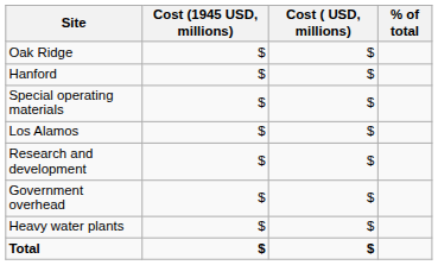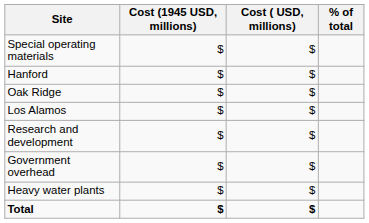rows swapped: Oak Ridge <-> Special operating materials
